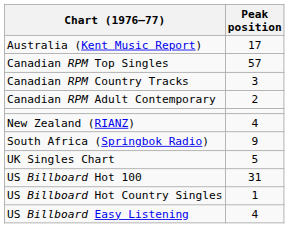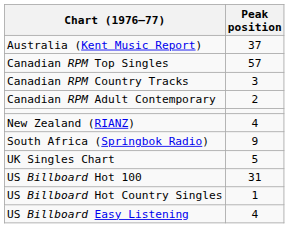Australia (Kent Music Report) | Peak position: 17 -> 37
